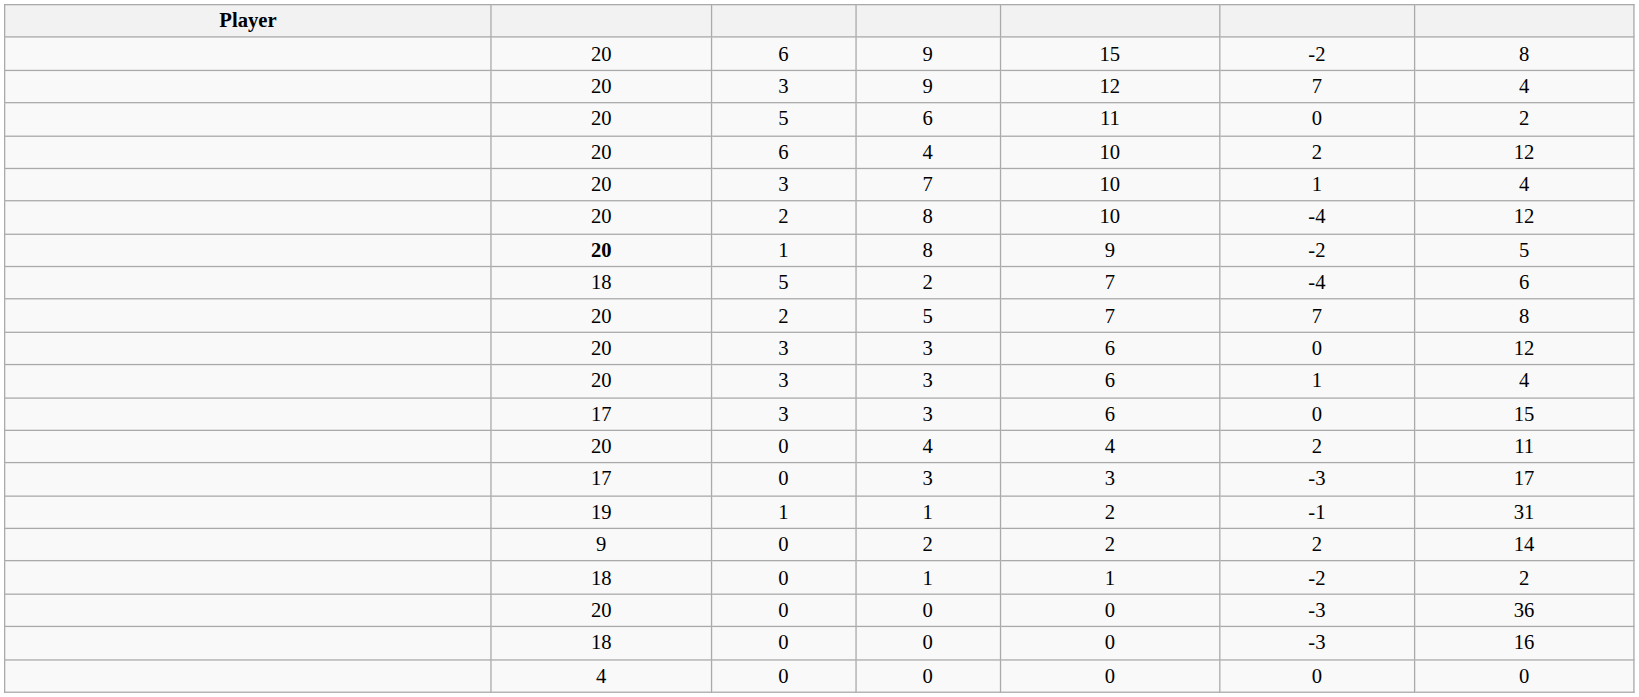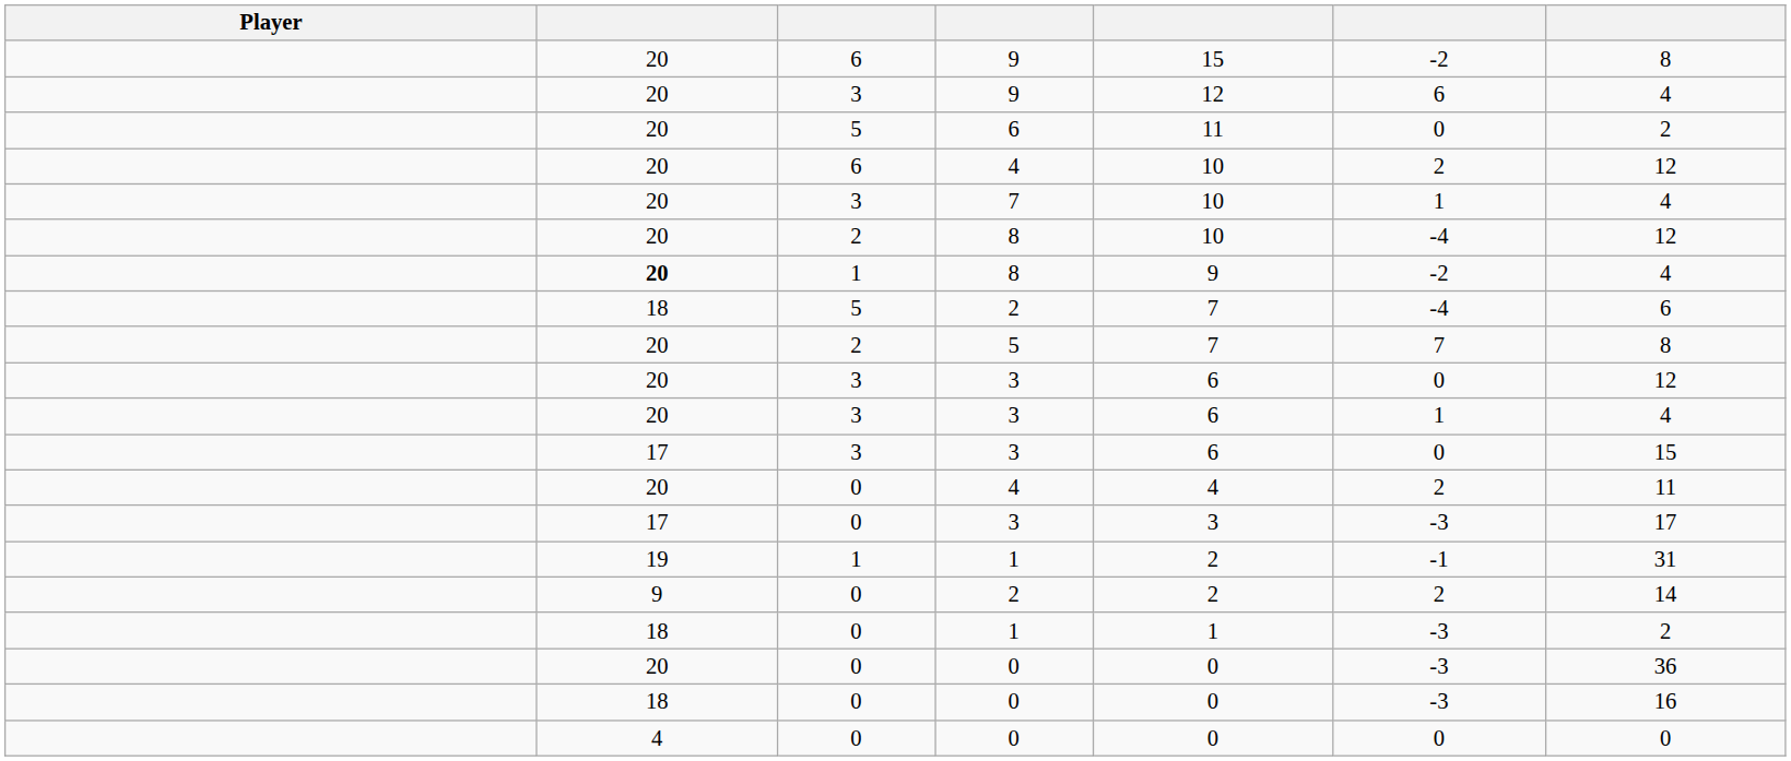3 / 9 | column 6: 7 -> 6
1 / 8 | column 7: 5 -> 4
0 / 1 | column 6: -2 -> -3
